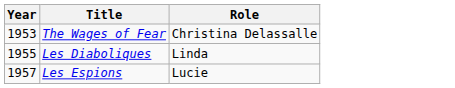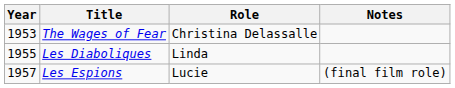+ column: Notes | (final film role)
